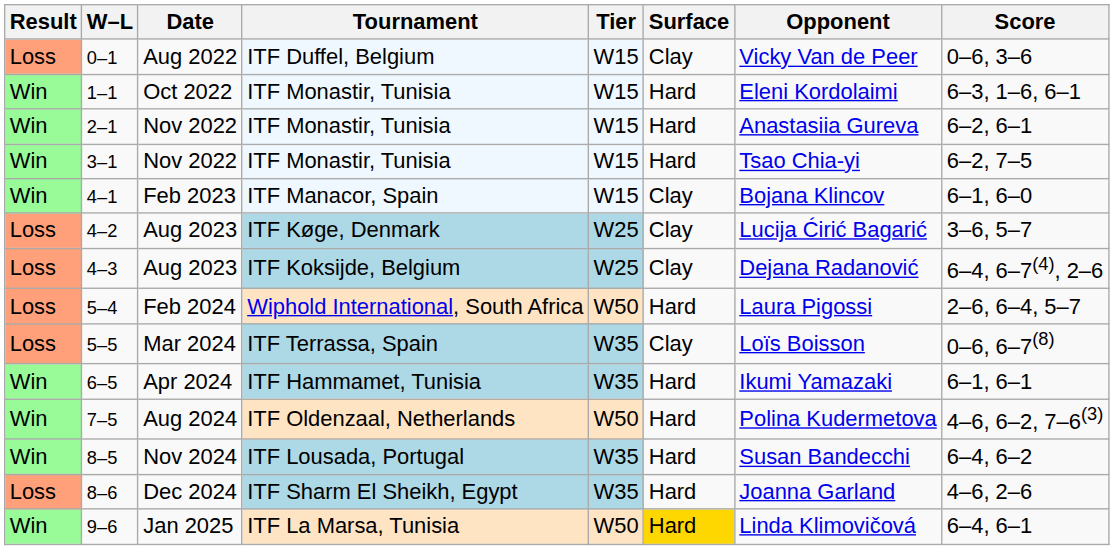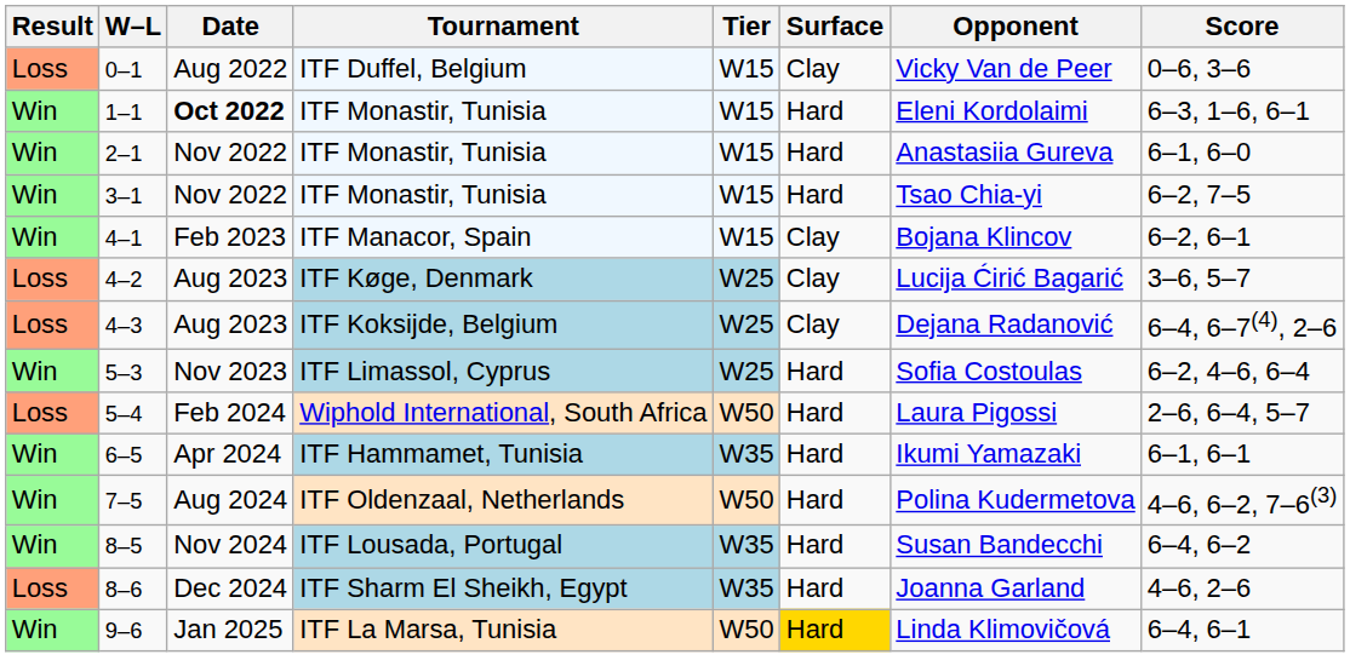1–1 | Date: normal -> bold
2–1 | Score: 6–2, 6–1 -> 6–1, 6–0
4–1 | Score: 6–1, 6–0 -> 6–2, 6–1
+ row: Win | 5–3 | Nov 2023 | ITF Limassol, Cyprus | W25 | Hard | Sofia Costoulas | 6–2, 4–6, 6–4
- row: Loss | 5–5 | Mar 2024 | ITF Terrassa, Spain | W35 | Clay | Loïs Boisson | 0–6, 6–7(8)
